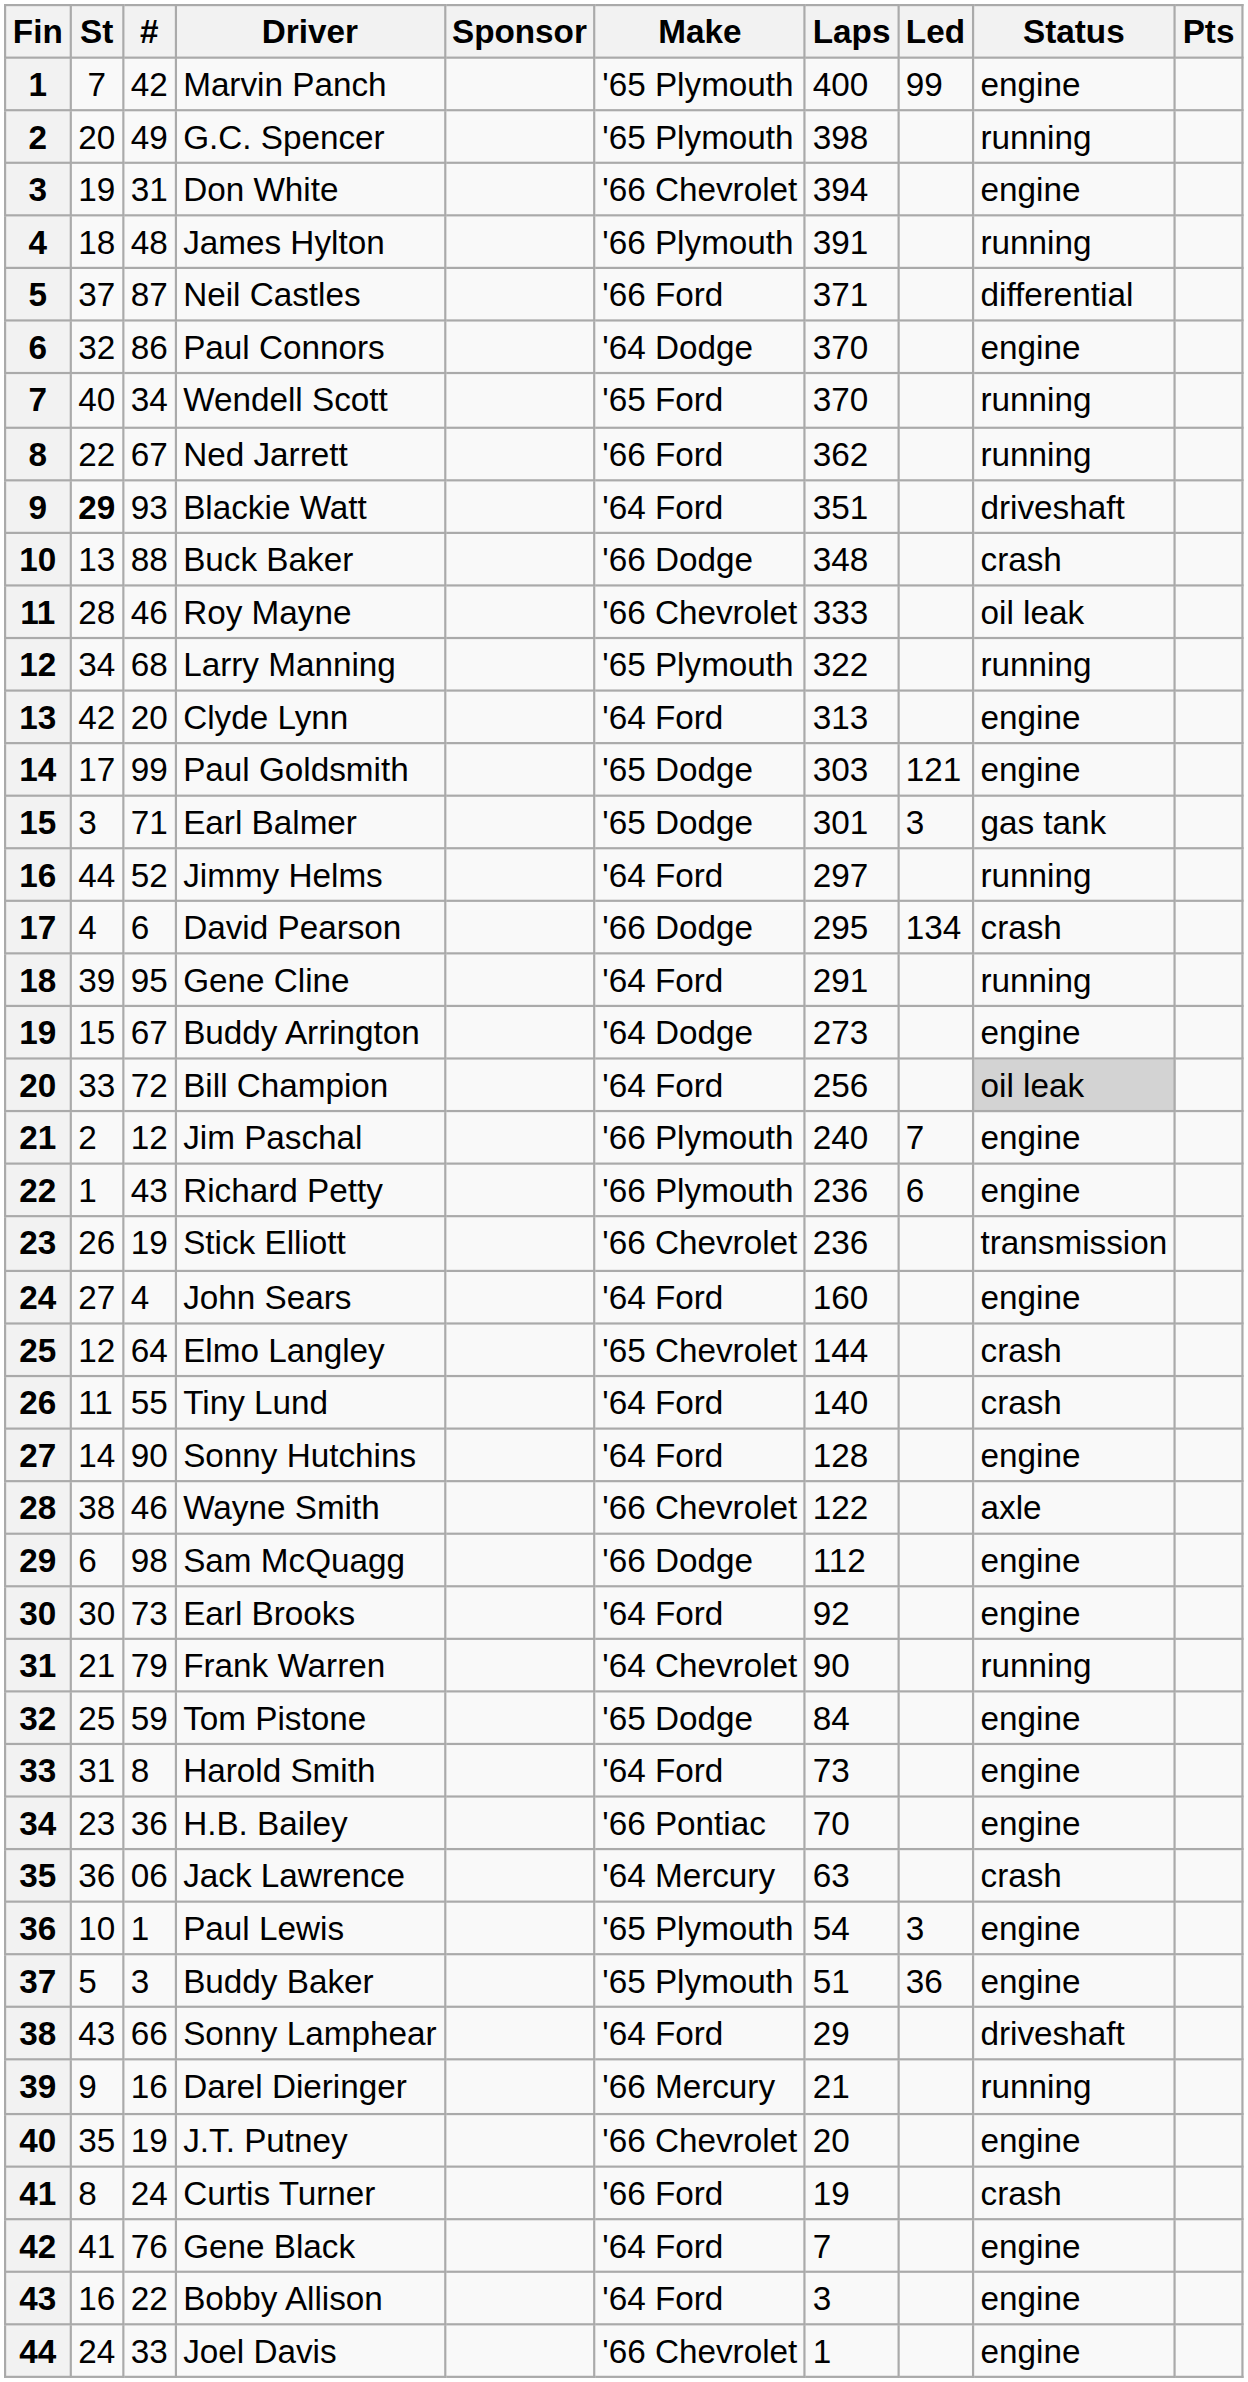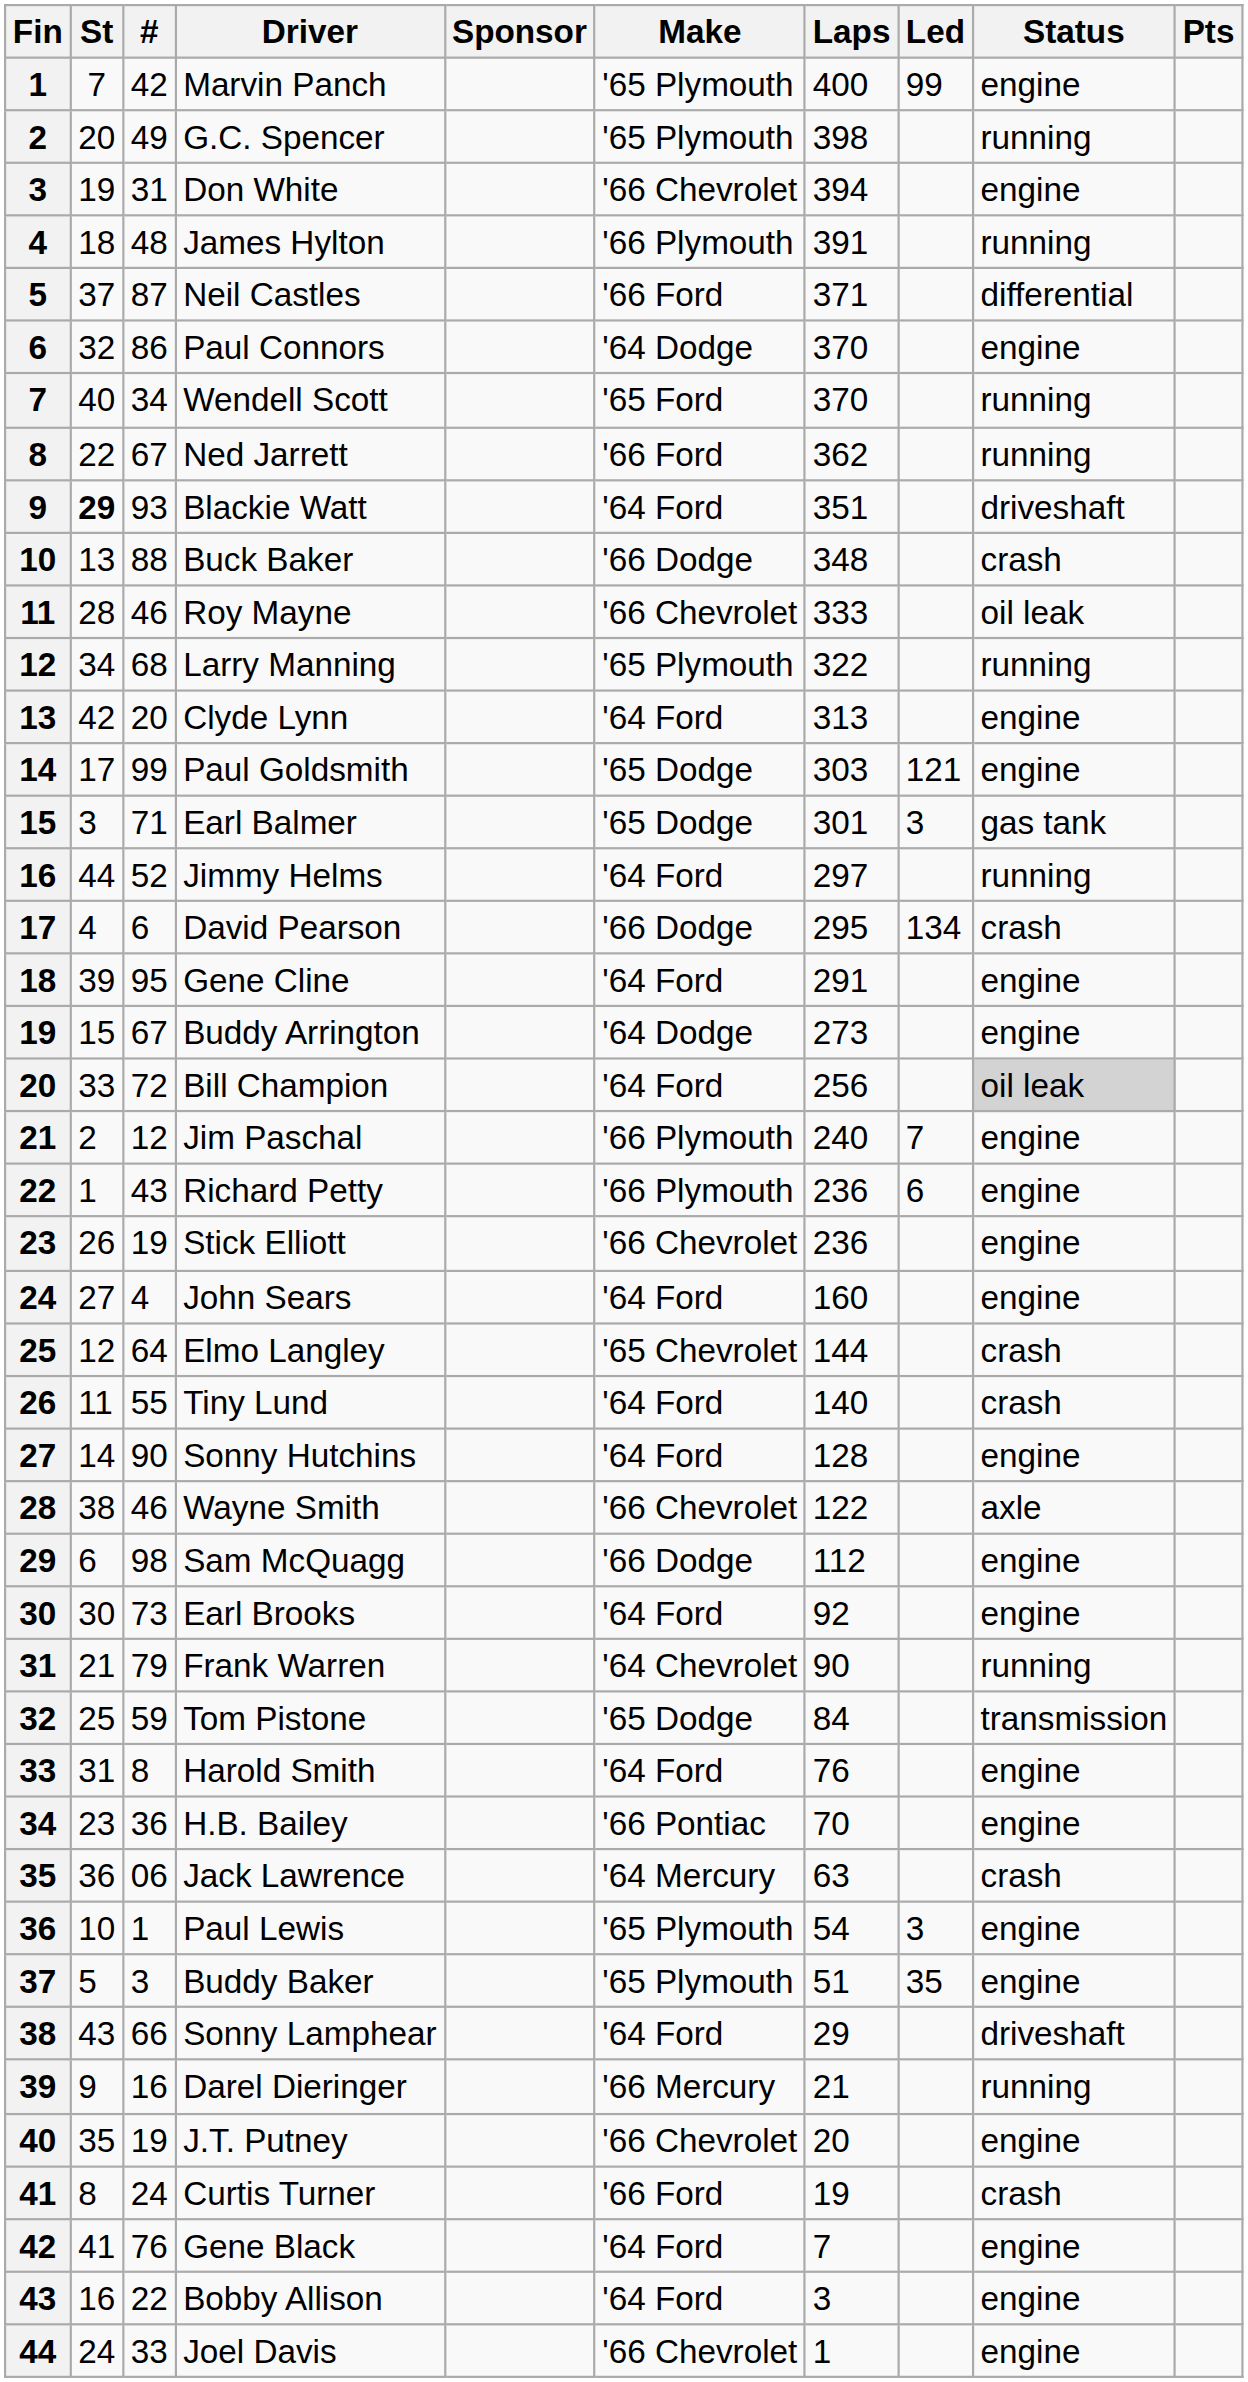Gene Cline | Status: running -> engine
Stick Elliott | Status: transmission -> engine
Tom Pistone | Status: engine -> transmission
Harold Smith | Laps: 73 -> 76
Buddy Baker | Led: 36 -> 35
